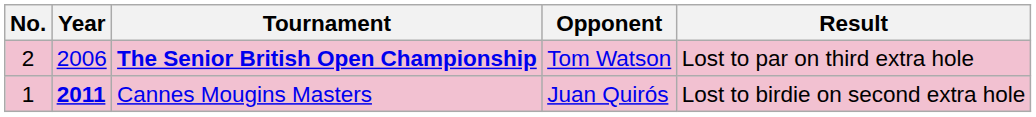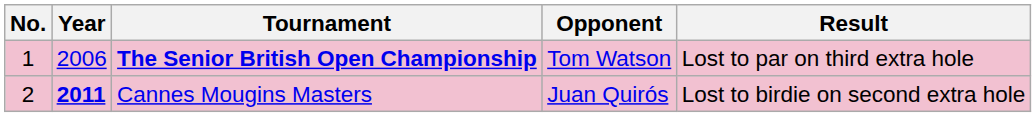The Senior British Open Championship | No.: 2 -> 1
Cannes Mougins Masters | No.: 1 -> 2
